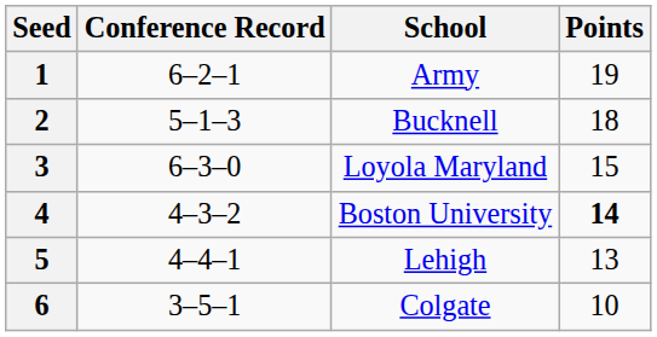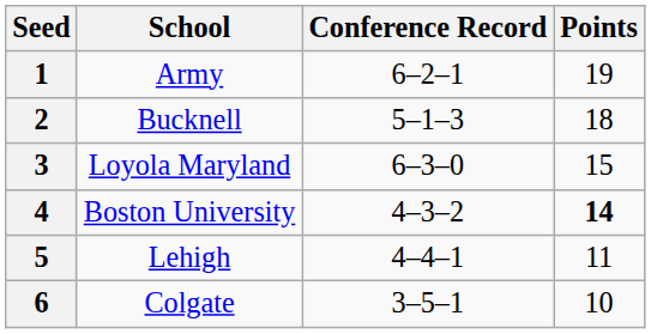columns swapped: School <-> Conference Record
5 | Points: 13 -> 11
